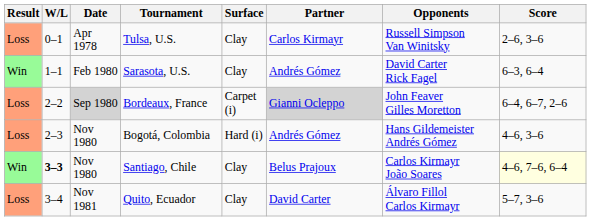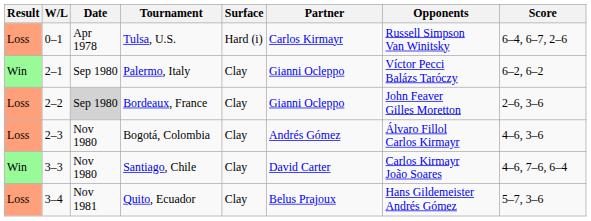Tulsa, U.S. | Surface: Clay -> Hard (i)
Tulsa, U.S. | Score: 2–6, 3–6 -> 6–4, 6–7, 2–6
- row: Win | 1–1 | Feb 1980 | Sarasota, U.S. | Clay | Andrés Gómez | David Carter Rick Fagel | 6–3, 6–4
+ row: Win | 2–1 | Sep 1980 | Palermo, Italy | Clay | Gianni Ocleppo | Víctor Pecci Balázs Taróczy | 6–2, 6–2
Bordeaux, France | Surface: Carpet (i) -> Clay
Bordeaux, France | Partner: lightgrey background -> no background
Bordeaux, France | Score: 6–4, 6–7, 2–6 -> 2–6, 3–6
Bogotá, Colombia | Surface: Hard (i) -> Clay
Bogotá, Colombia | Opponents: Hans Gildemeister Andrés Gómez -> Álvaro Fillol Carlos Kirmayr
Santiago, Chile | W/L: bold -> normal
Santiago, Chile | Partner: Belus Prajoux -> David Carter
Santiago, Chile | Score: lightyellow background -> no background
Quito, Ecuador | Partner: David Carter -> Belus Prajoux
Quito, Ecuador | Opponents: Álvaro Fillol Carlos Kirmayr -> Hans Gildemeister Andrés Gómez
